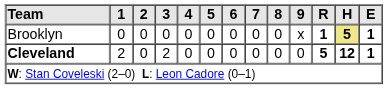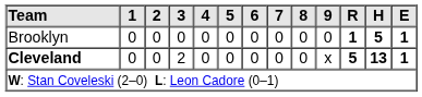Brooklyn | 9: x -> 0
Brooklyn | H: khaki background -> no background
Cleveland | 1: 2 -> 0
Cleveland | 9: 0 -> x
Cleveland | H: 12 -> 13
